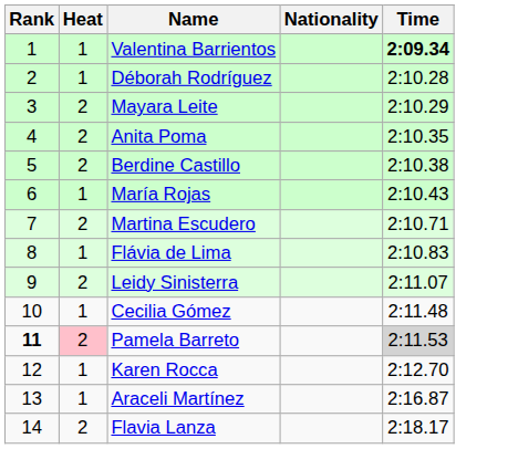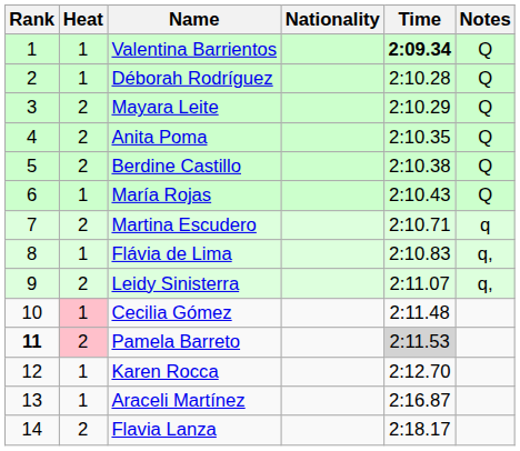+ column: Notes | Q | Q | Q | Q | Q | Q | q | q, | q,
Cecilia Gómez | Heat: no background -> pink background
